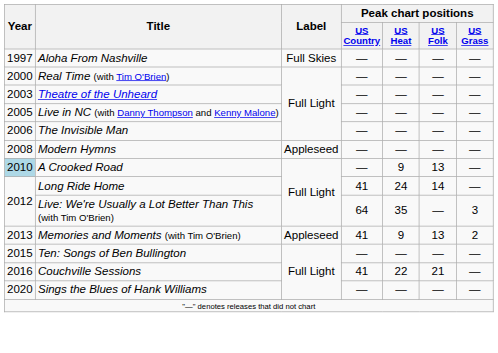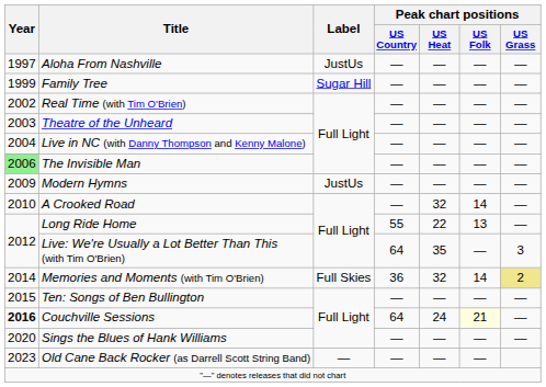Aloha From Nashville | Label: Full Skies -> JustUs
+ row: 1999 | Family Tree | Sugar Hill | — | — | — | —
Real Time (with Tim O'Brien) | Year: 2000 -> 2002
Live in NC (with Danny Thompson and Kenny Malone) | Year: 2005 -> 2004
The Invisible Man | Year: no background -> lightgreen background
Modern Hymns | Year: 2008 -> 2009
Modern Hymns | Label: Appleseed -> JustUs
A Crooked Road | Year: lightblue background -> no background
A Crooked Road | Peak chart positions / US Heat: 9 -> 32
A Crooked Road | Peak chart positions / US Folk: 13 -> 14
Long Ride Home | Peak chart positions / US Country: 41 -> 55
Long Ride Home | Peak chart positions / US Heat: 24 -> 22
Long Ride Home | Peak chart positions / US Folk: 14 -> 13
Memories and Moments (with Tim O'Brien) | Year: 2013 -> 2014
Memories and Moments (with Tim O'Brien) | Label: Appleseed -> Full Skies
Memories and Moments (with Tim O'Brien) | Peak chart positions / US Country: 41 -> 36
Memories and Moments (with Tim O'Brien) | Peak chart positions / US Heat: 9 -> 32
Memories and Moments (with Tim O'Brien) | Peak chart positions / US Folk: 13 -> 14
Memories and Moments (with Tim O'Brien) | Peak chart positions / US Grass: no background -> khaki background
Couchville Sessions | Year: normal -> bold
Couchville Sessions | Peak chart positions / US Country: 41 -> 64
Couchville Sessions | Peak chart positions / US Heat: 22 -> 24
Couchville Sessions | Peak chart positions / US Folk: no background -> lightyellow background
+ row: 2023 | Old Cane Back Rocker (as Darrell Scott String Band) | — | — | — | —
